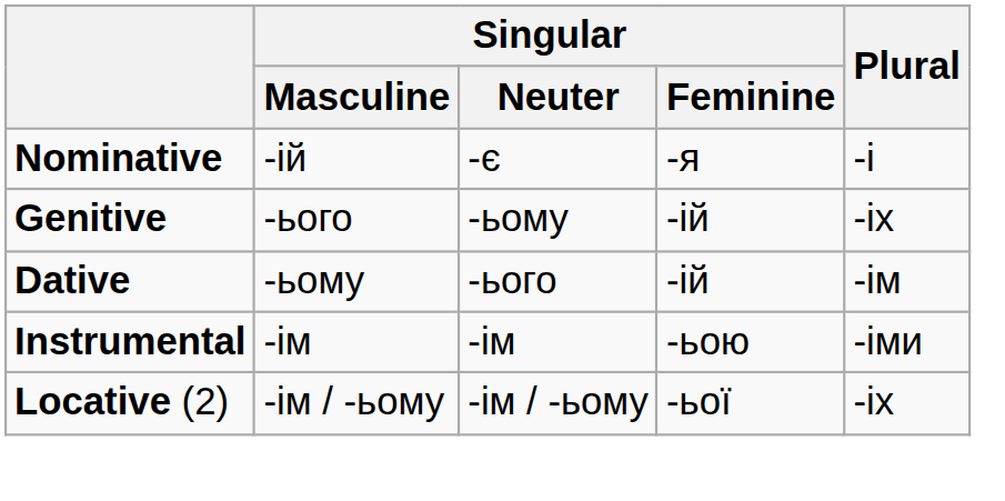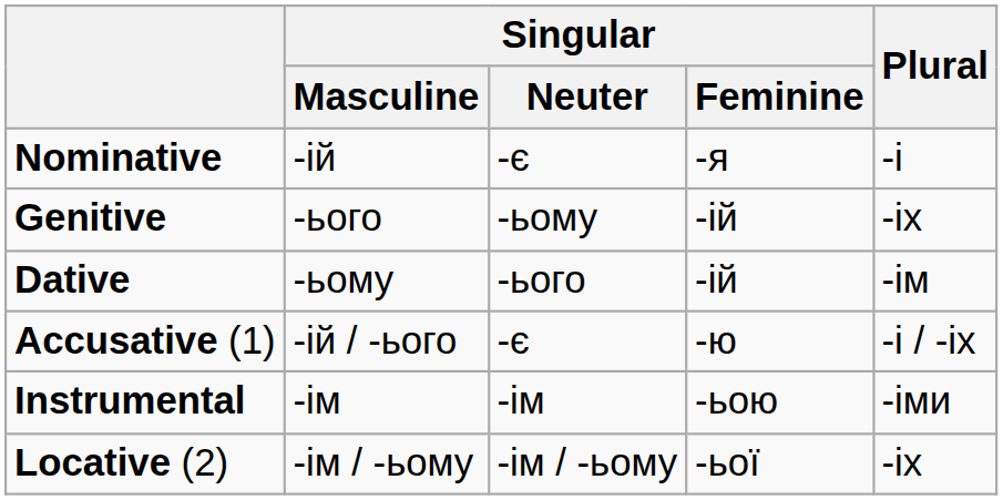+ row: Accusative (1) | -ій / -ього | -є | -ю | -і / -іх
